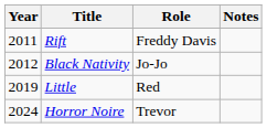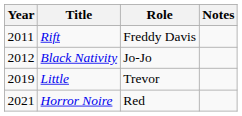Little | Role: Red -> Trevor
Horror Noire | Year: 2024 -> 2021
Horror Noire | Role: Trevor -> Red
